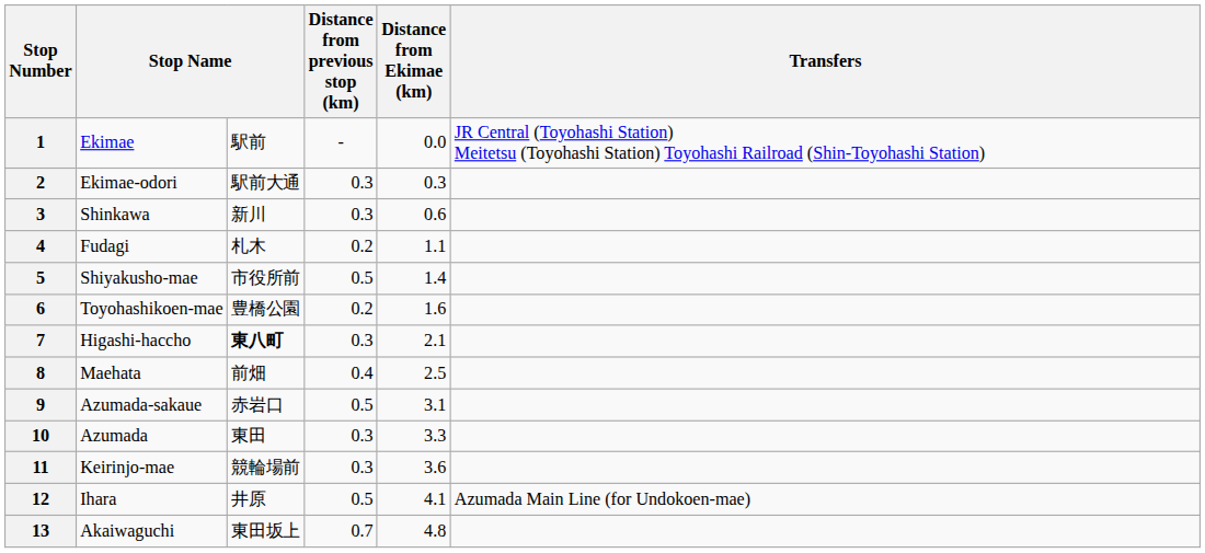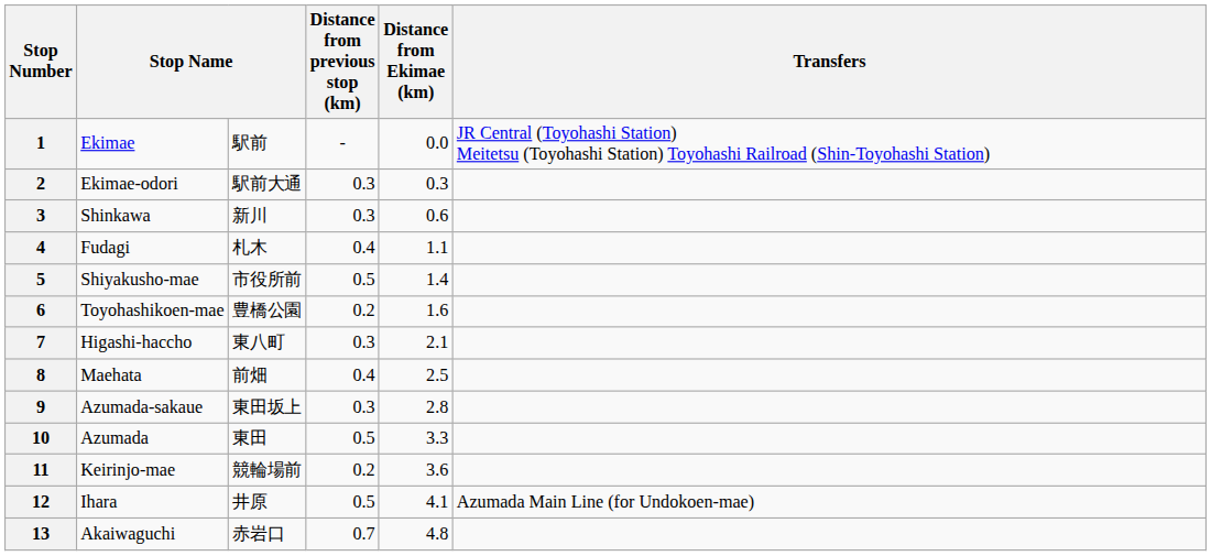4 | Distance from previous stop (km): 0.2 -> 0.4
7 | column 3: bold -> normal
9 | column 3: 赤岩口 -> 東田坂上
9 | Distance from previous stop (km): 0.5 -> 0.3
9 | Distance from Ekimae (km): 3.1 -> 2.8
10 | Distance from previous stop (km): 0.3 -> 0.5
11 | Distance from previous stop (km): 0.3 -> 0.2
13 | column 3: 東田坂上 -> 赤岩口
